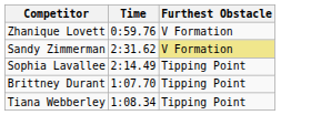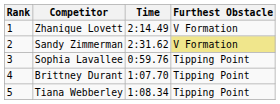+ column: Rank | 1 | 2 | 3 | 4 | 5
Zhanique Lovett | Time: 0:59.76 -> 2:14.49
Sophia Lavallee | Time: 2:14.49 -> 0:59.76
